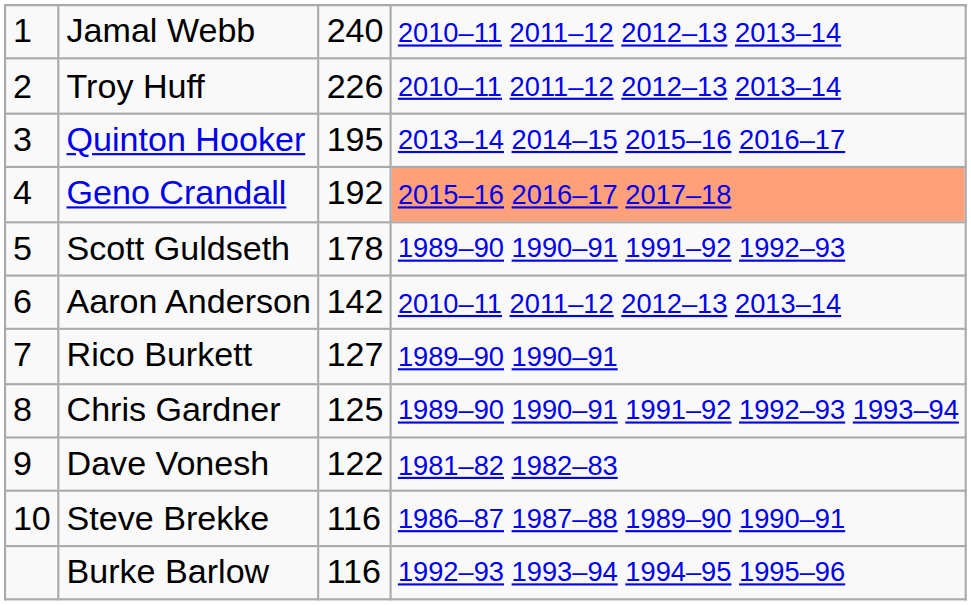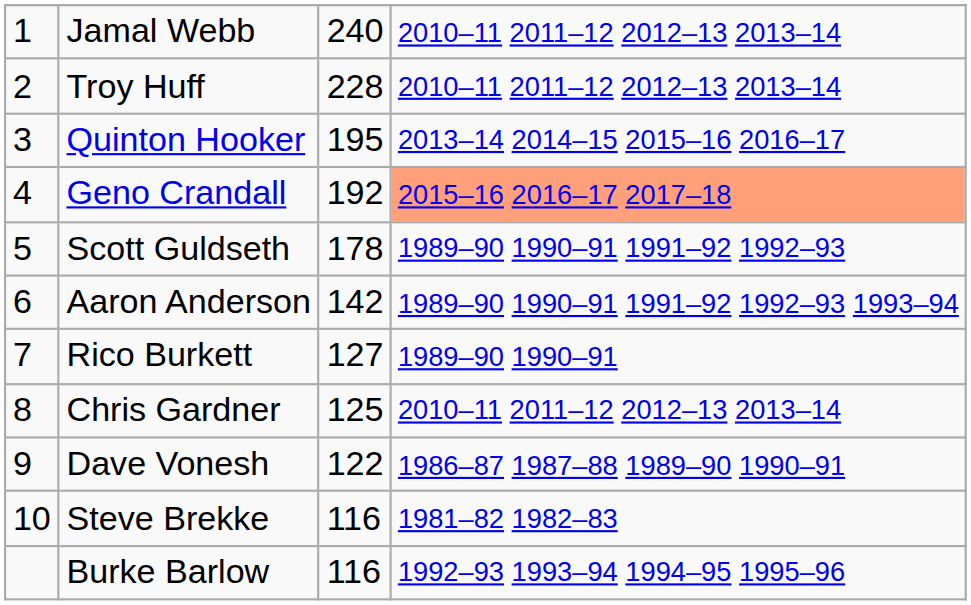Troy Huff | column 3: 226 -> 228
Aaron Anderson | column 4: 2010–11 2011–12 2012–13 2013–14 -> 1989–90 1990–91 1991–92 1992–93 1993–94
Chris Gardner | column 4: 1989–90 1990–91 1991–92 1992–93 1993–94 -> 2010–11 2011–12 2012–13 2013–14
Dave Vonesh | column 4: 1981–82 1982–83 -> 1986–87 1987–88 1989–90 1990–91
Steve Brekke | column 4: 1986–87 1987–88 1989–90 1990–91 -> 1981–82 1982–83
